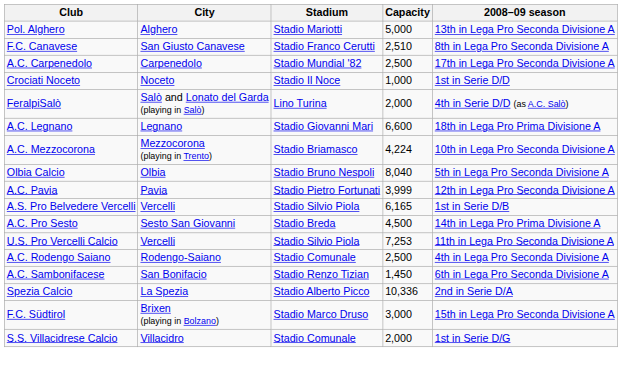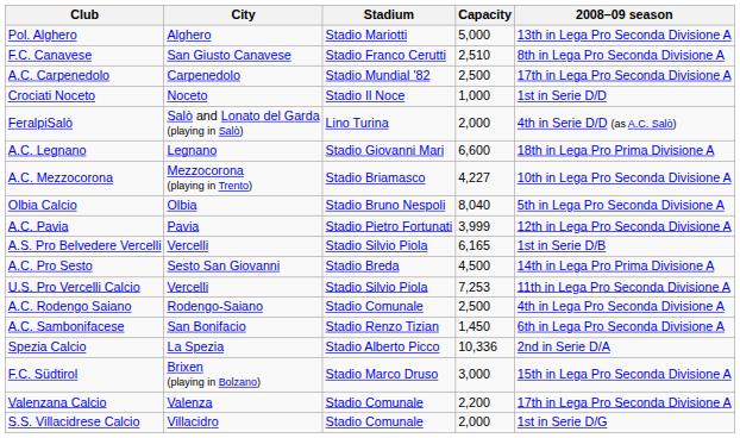A.C. Mezzocorona | Capacity: 4,224 -> 4,227
+ row: Valenzana Calcio | Valenza | Stadio Comunale | 2,200 | 17th in Lega Pro Seconda Divisione A
